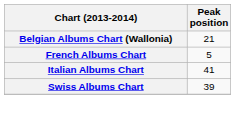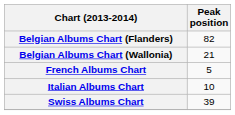+ row: Belgian Albums Chart (Flanders) | 82
Italian Albums Chart | Peak position: 41 -> 10
